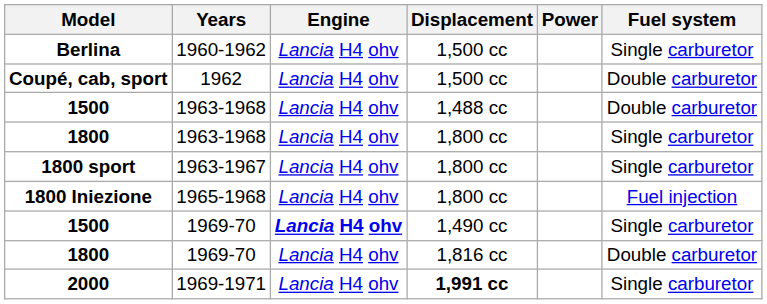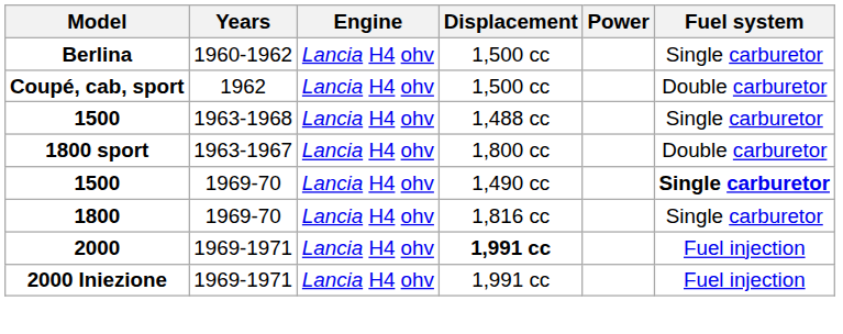1500 / 1963-1968 | Fuel system: Double carburetor -> Single carburetor
- row: 1800 | 1963-1968 | Lancia H4 ohv | 1,800 cc | Single carburetor
1800 sport | Fuel system: Single carburetor -> Double carburetor
- row: 1800 Iniezione | 1965-1968 | Lancia H4 ohv | 1,800 cc | Fuel injection
1500 / 1969-70 | Engine: bold -> normal
1500 / 1969-70 | Fuel system: normal -> bold
1800 / 1969-70 | Fuel system: Double carburetor -> Single carburetor
2000 | Fuel system: Single carburetor -> Fuel injection
+ row: 2000 Iniezione | 1969-1971 | Lancia H4 ohv | 1,991 cc | Fuel injection
